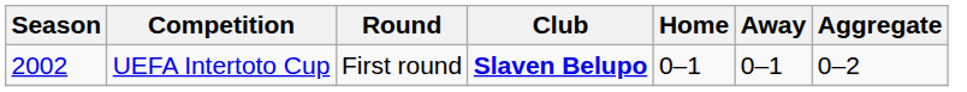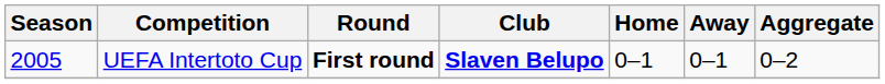UEFA Intertoto Cup | Season: 2002 -> 2005
UEFA Intertoto Cup | Round: normal -> bold
